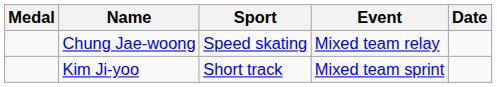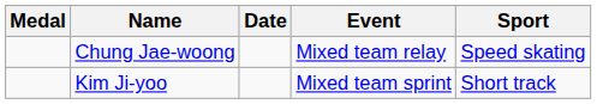columns swapped: Sport <-> Date
